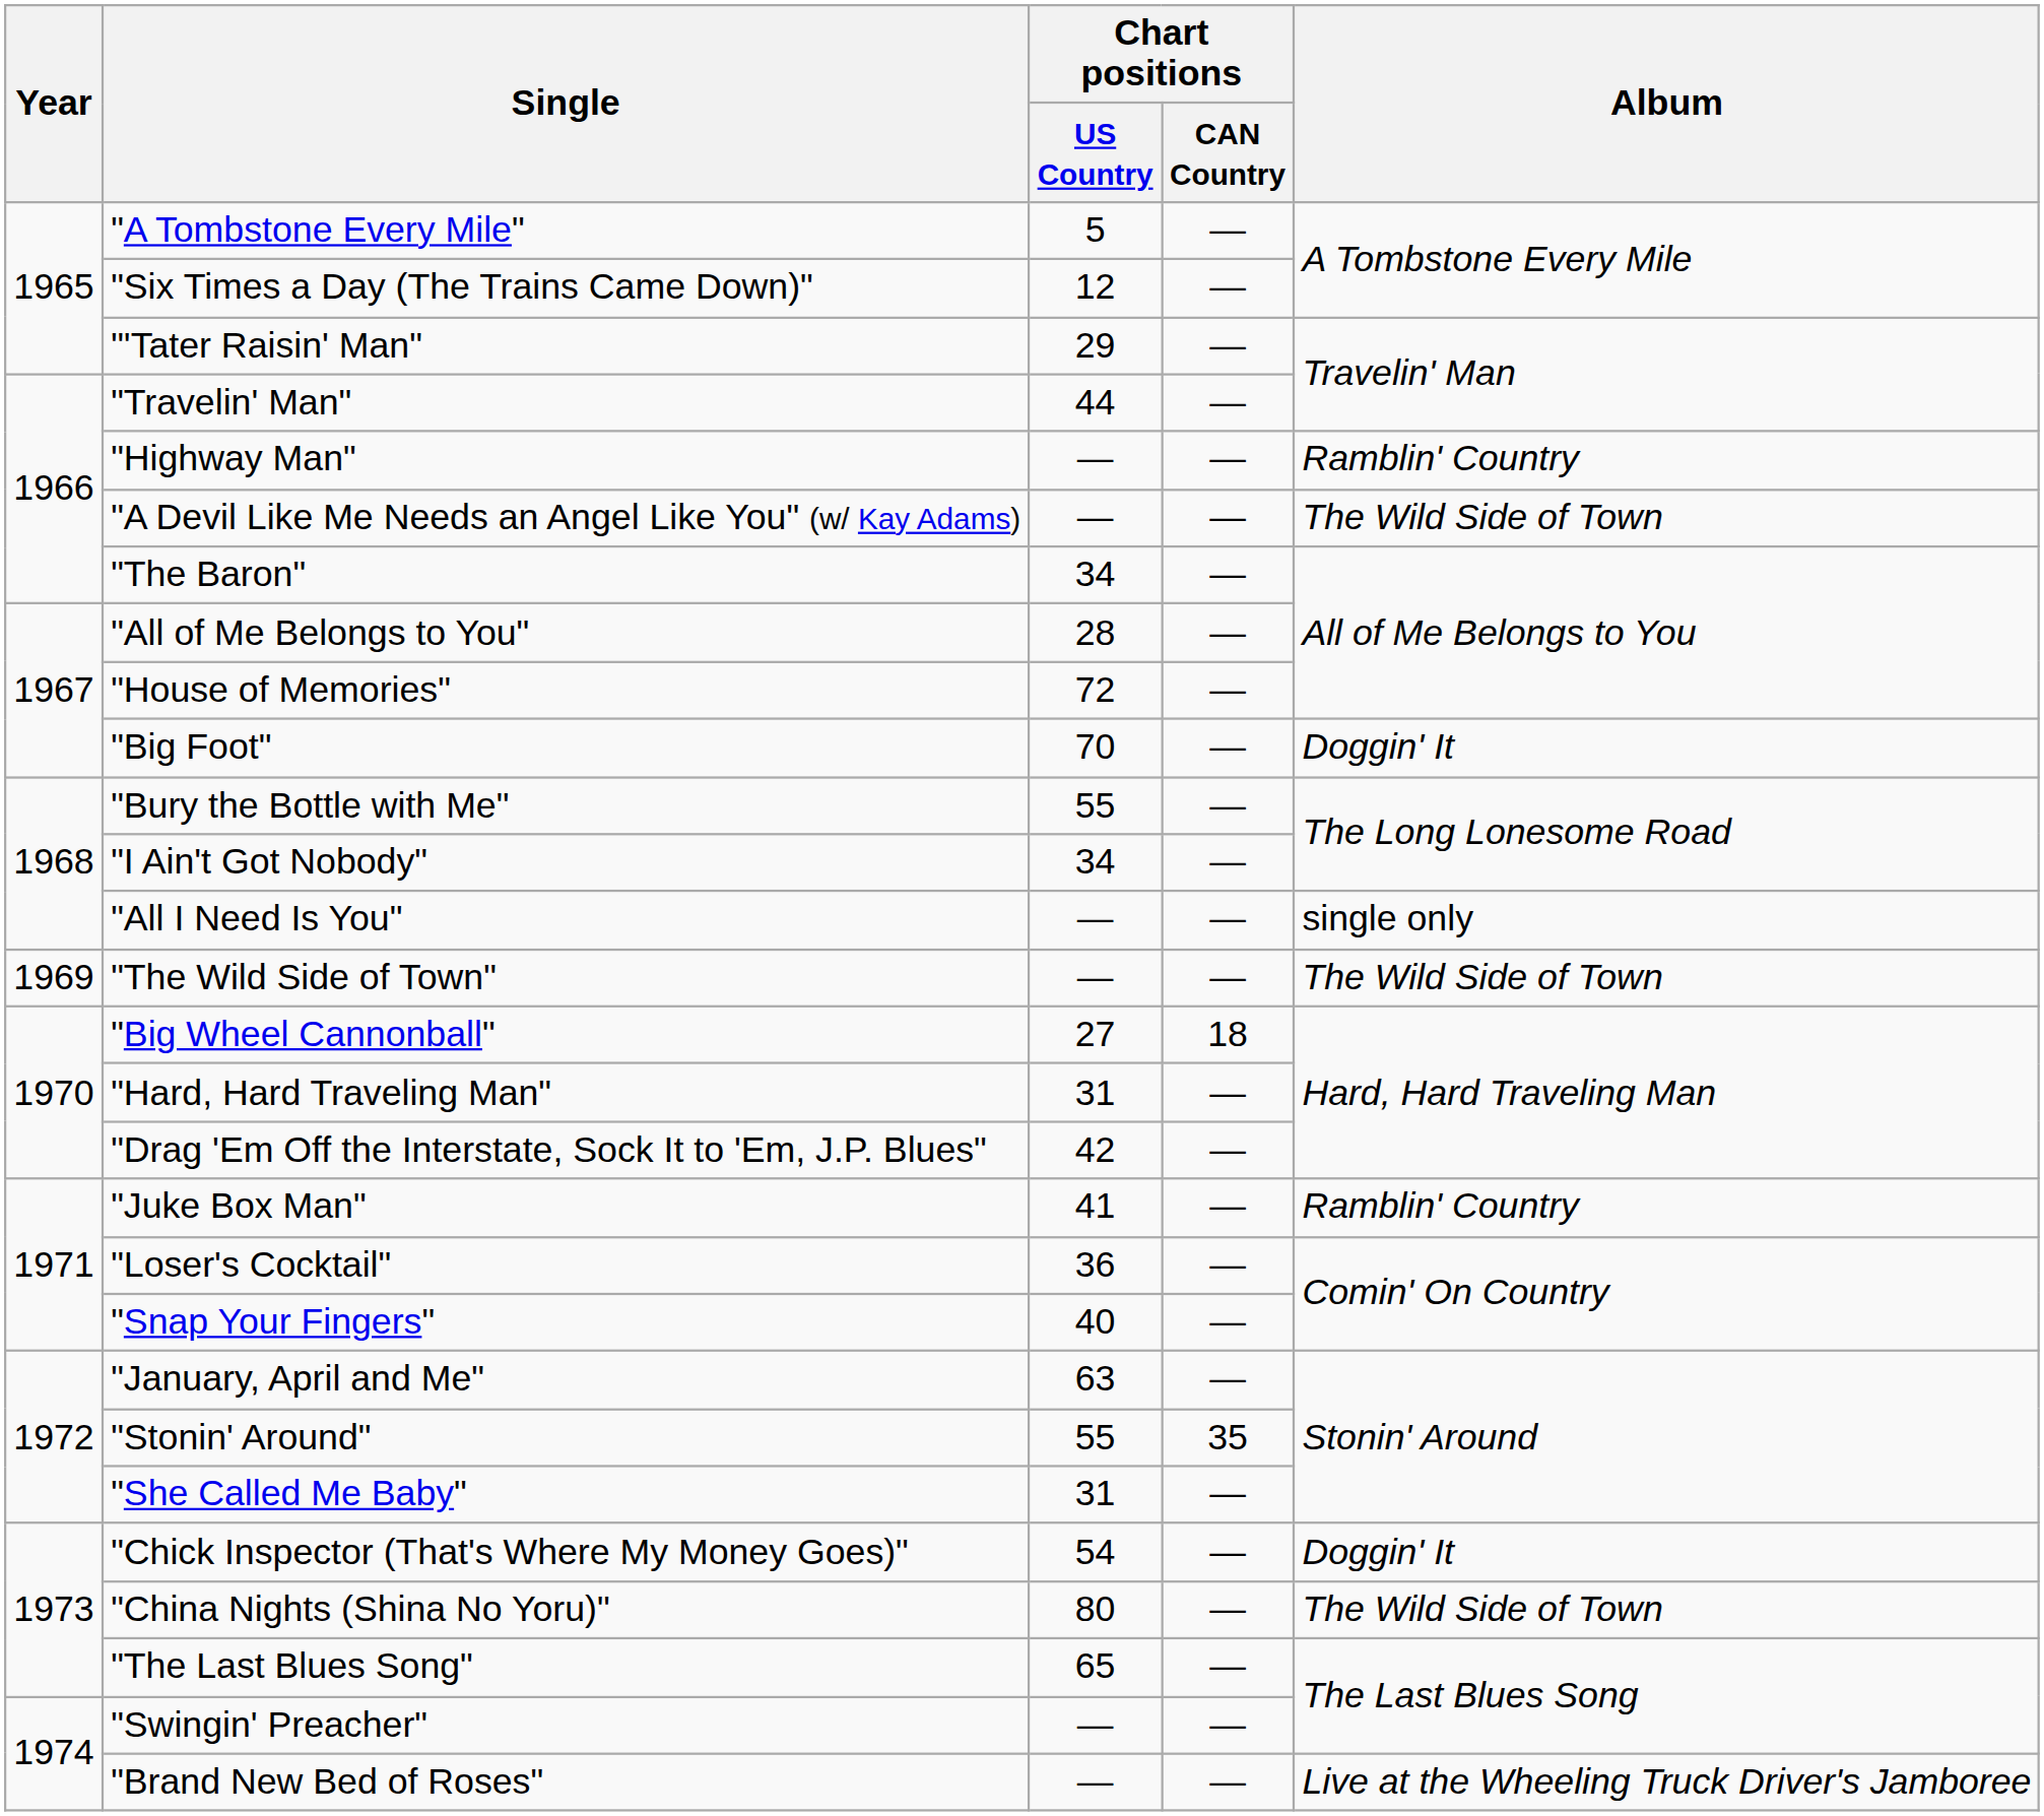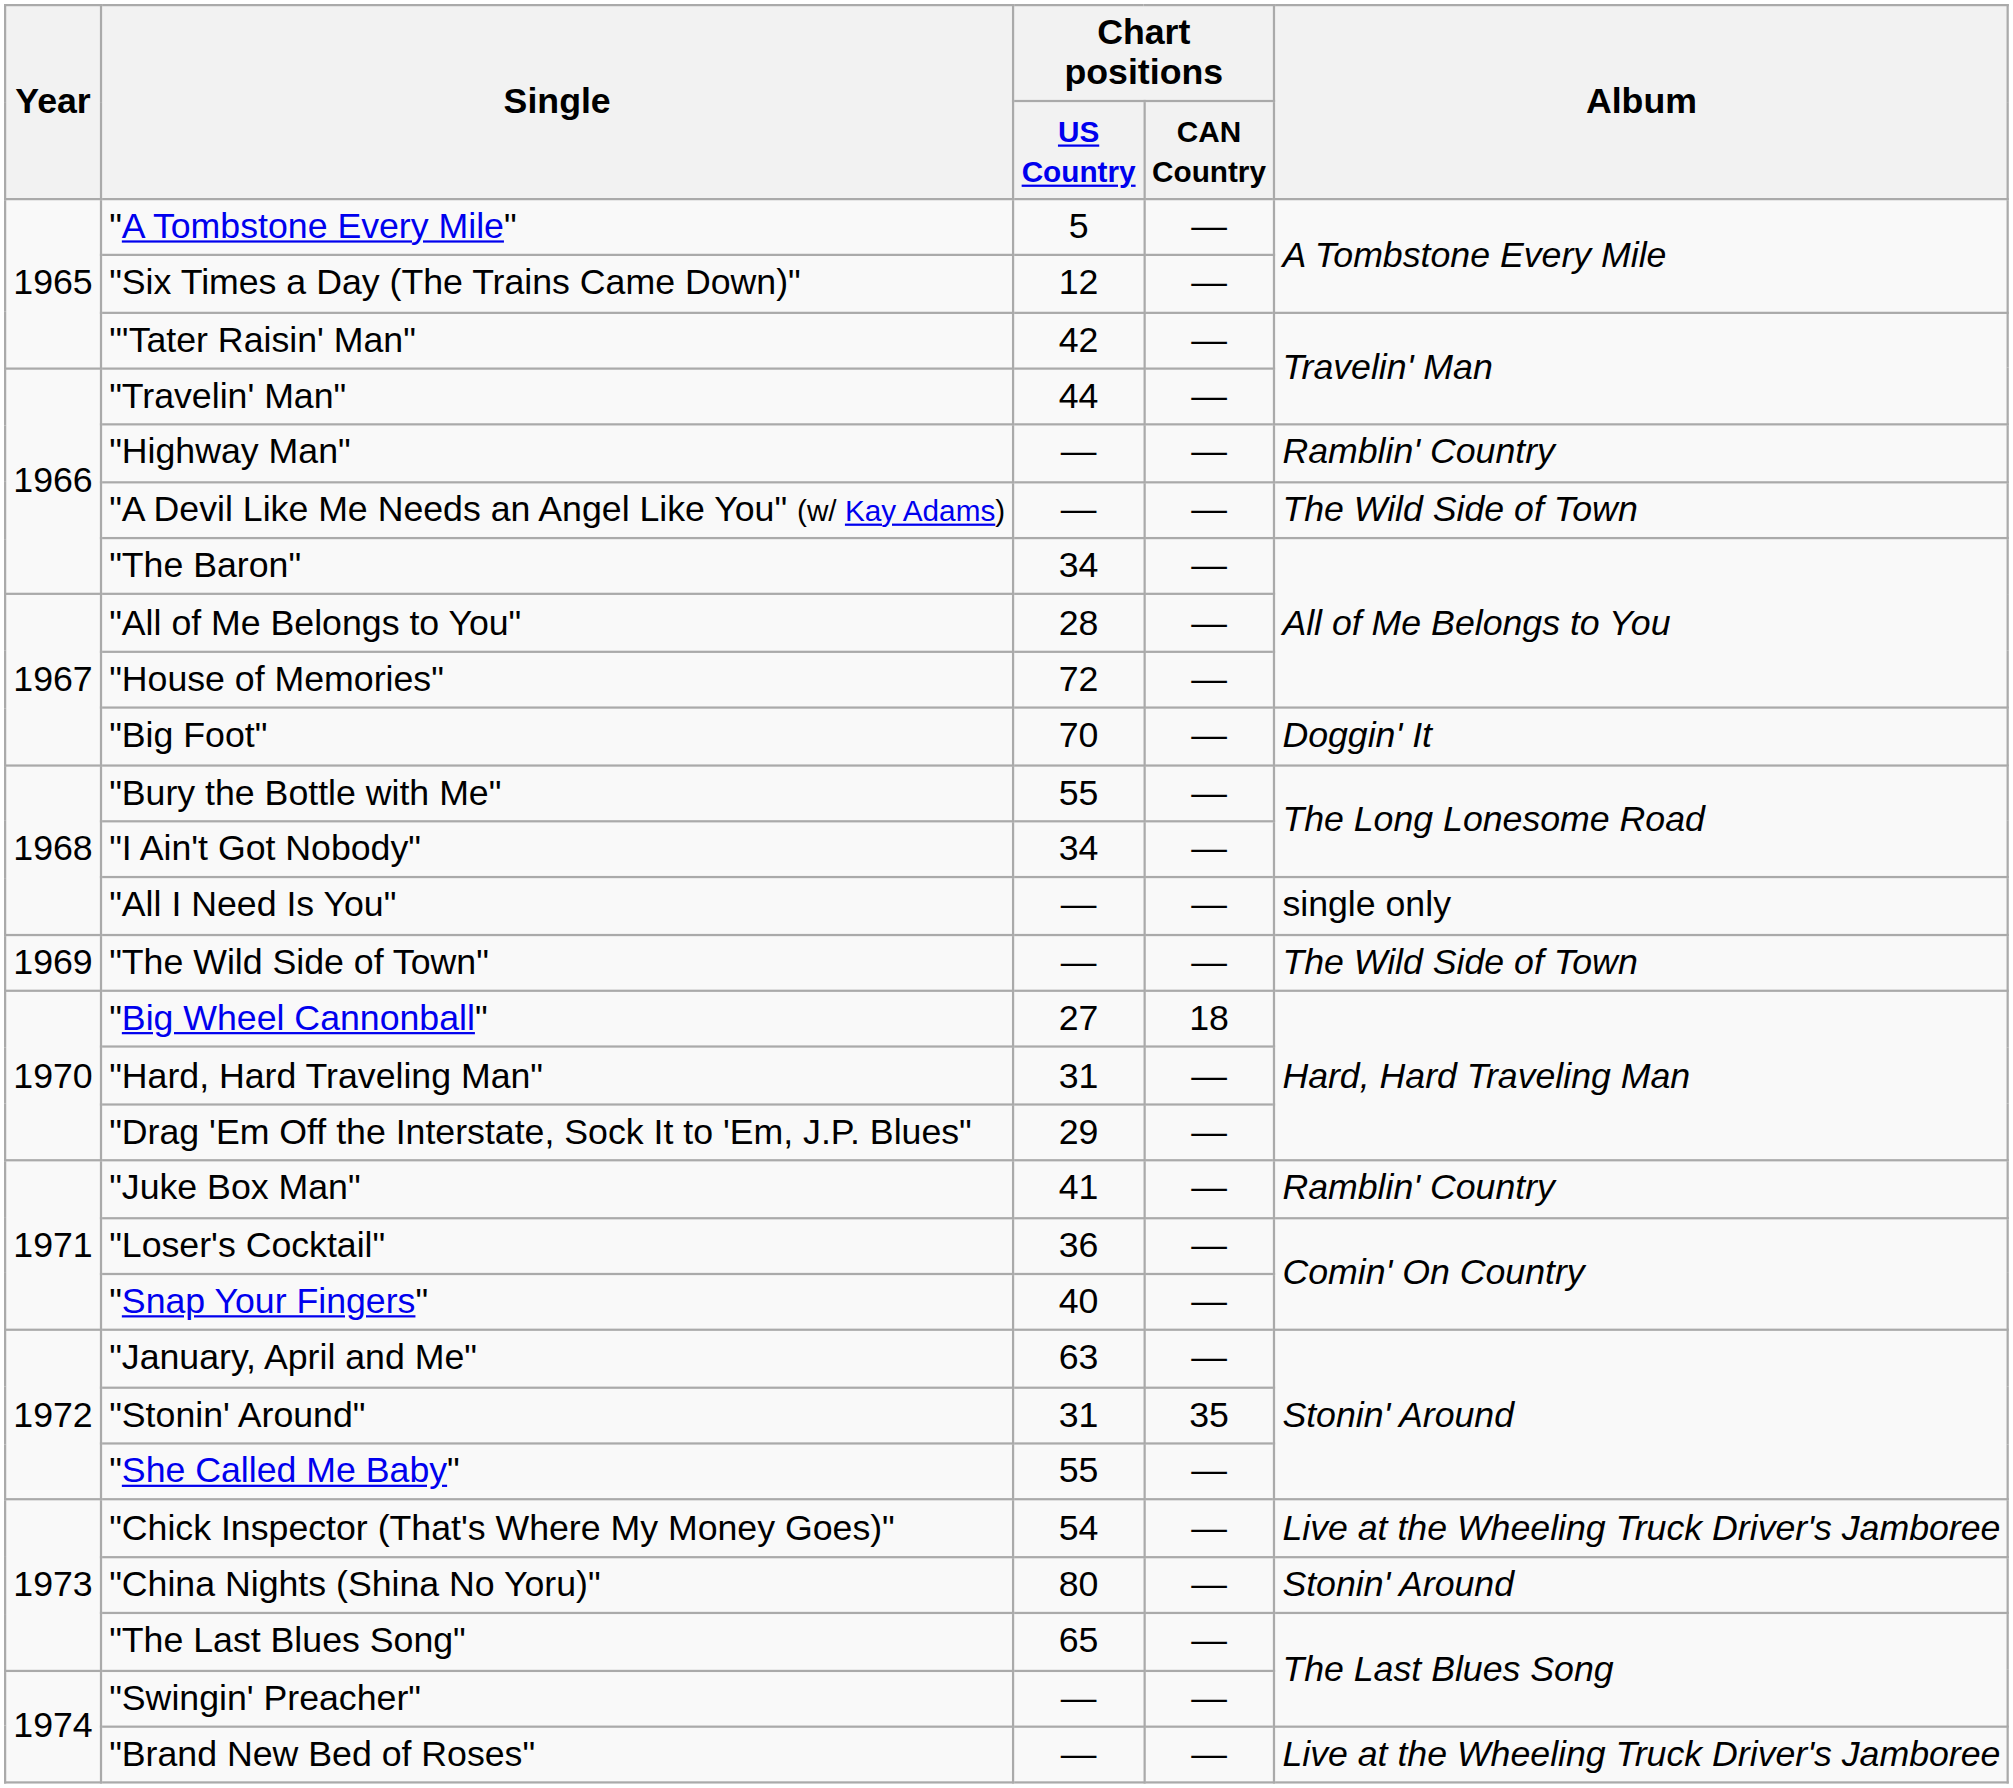"'Tater Raisin' Man" | Chart positions / US Country: 29 -> 42
"Drag 'Em Off the Interstate, Sock It to 'Em, J.P. Blues" | Chart positions / US Country: 42 -> 29
"Stonin' Around" | Chart positions / US Country: 55 -> 31
"She Called Me Baby" | Chart positions / US Country: 31 -> 55
"Chick Inspector (That's Where My Money Goes)" | Album: Doggin' It -> Live at the Wheeling Truck Driver's Jamboree
"China Nights (Shina No Yoru)" | Album: The Wild Side of Town -> Stonin' Around
